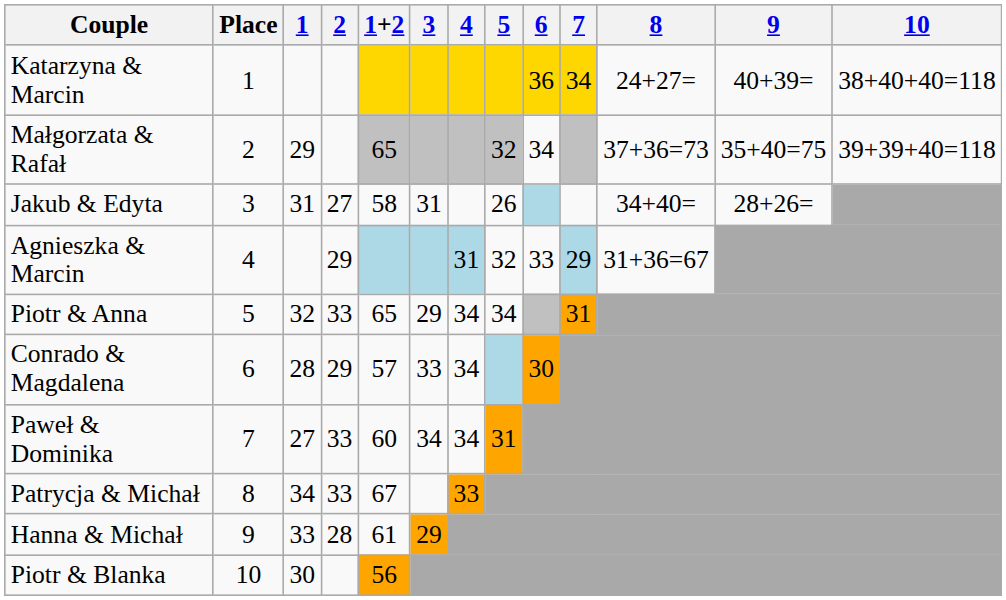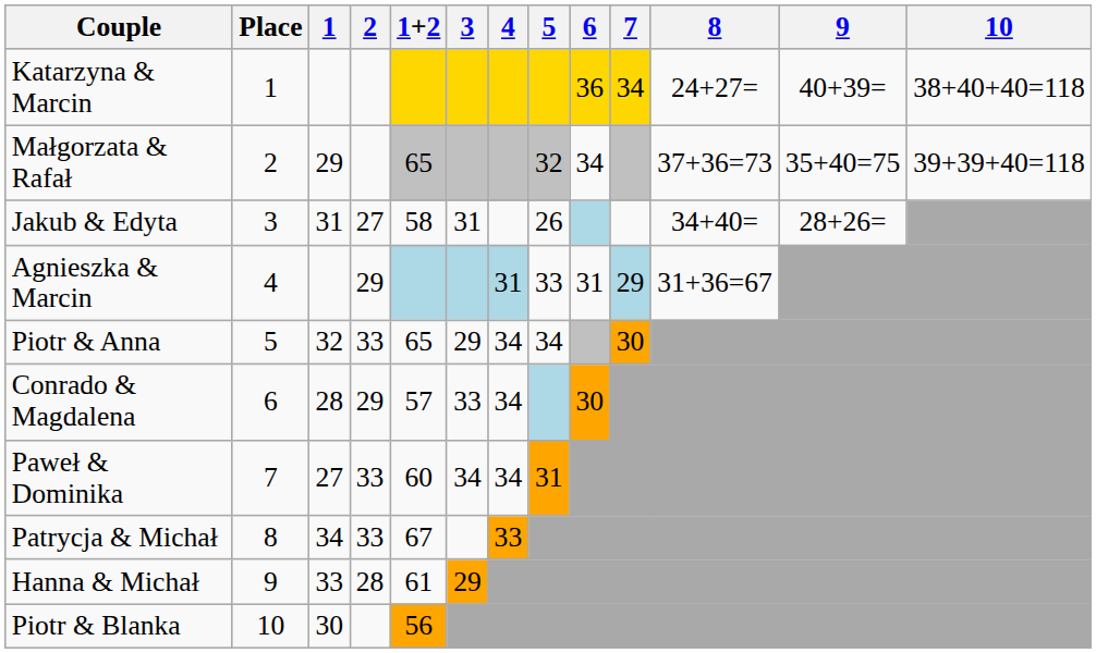Agnieszka & Marcin | 5: 32 -> 33
Agnieszka & Marcin | 6: 33 -> 31
Piotr & Anna | 7: 31 -> 30
